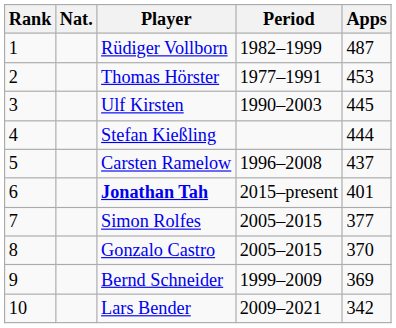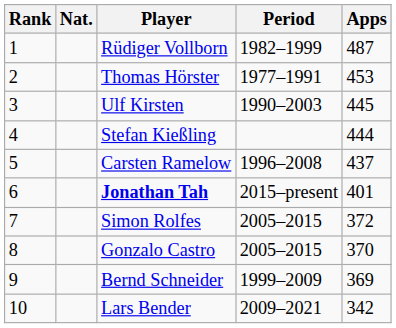Simon Rolfes | Apps: 377 -> 372
